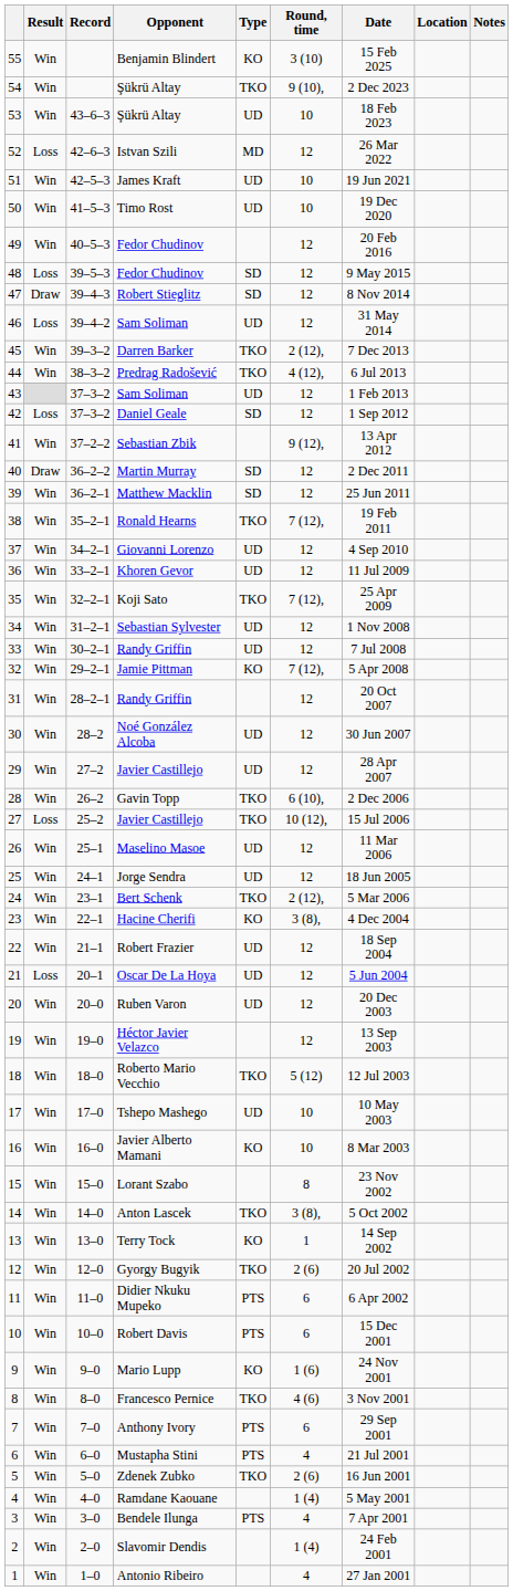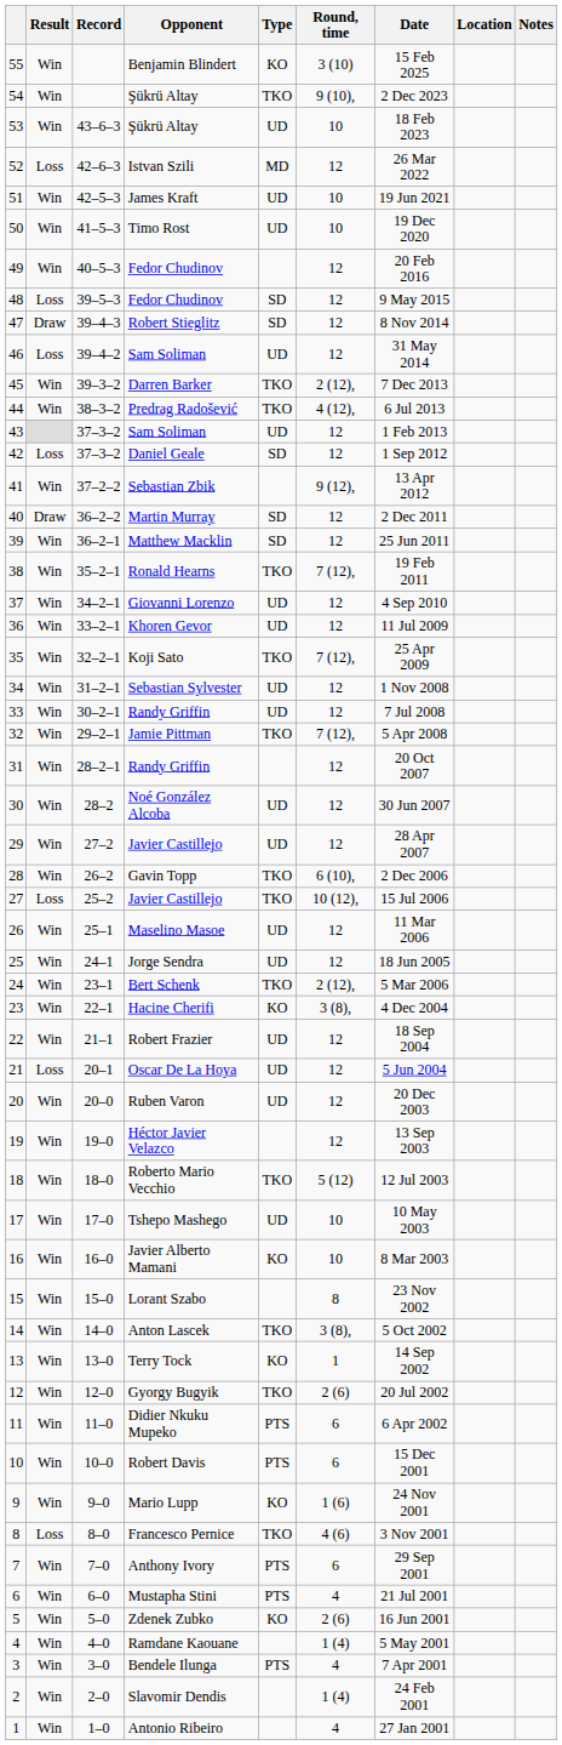Jamie Pittman | Type: KO -> TKO
Francesco Pernice | Result: Win -> Loss
Zdenek Zubko | Type: TKO -> KO
